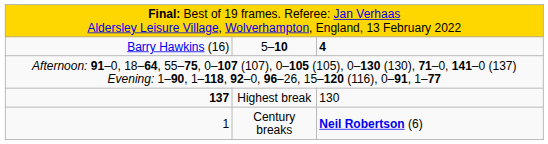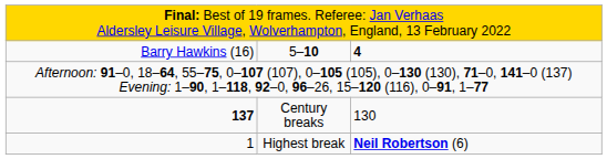137 | column 2: Highest break -> Century breaks
1 | column 2: Century breaks -> Highest break
